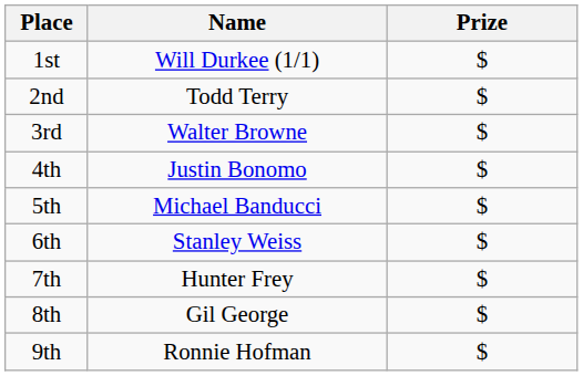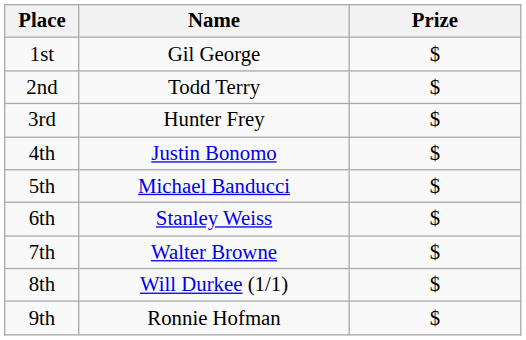1st | Name: Will Durkee (1/1) -> Gil George
3rd | Name: Walter Browne -> Hunter Frey
7th | Name: Hunter Frey -> Walter Browne
8th | Name: Gil George -> Will Durkee (1/1)
